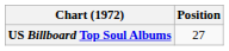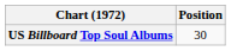US Billboard Top Soul Albums | Position: 27 -> 30
